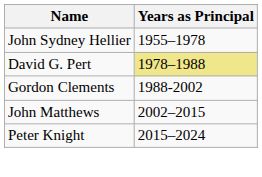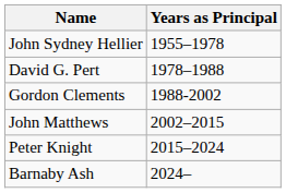David G. Pert | Years as Principal: khaki background -> no background
+ row: Barnaby Ash | 2024–
